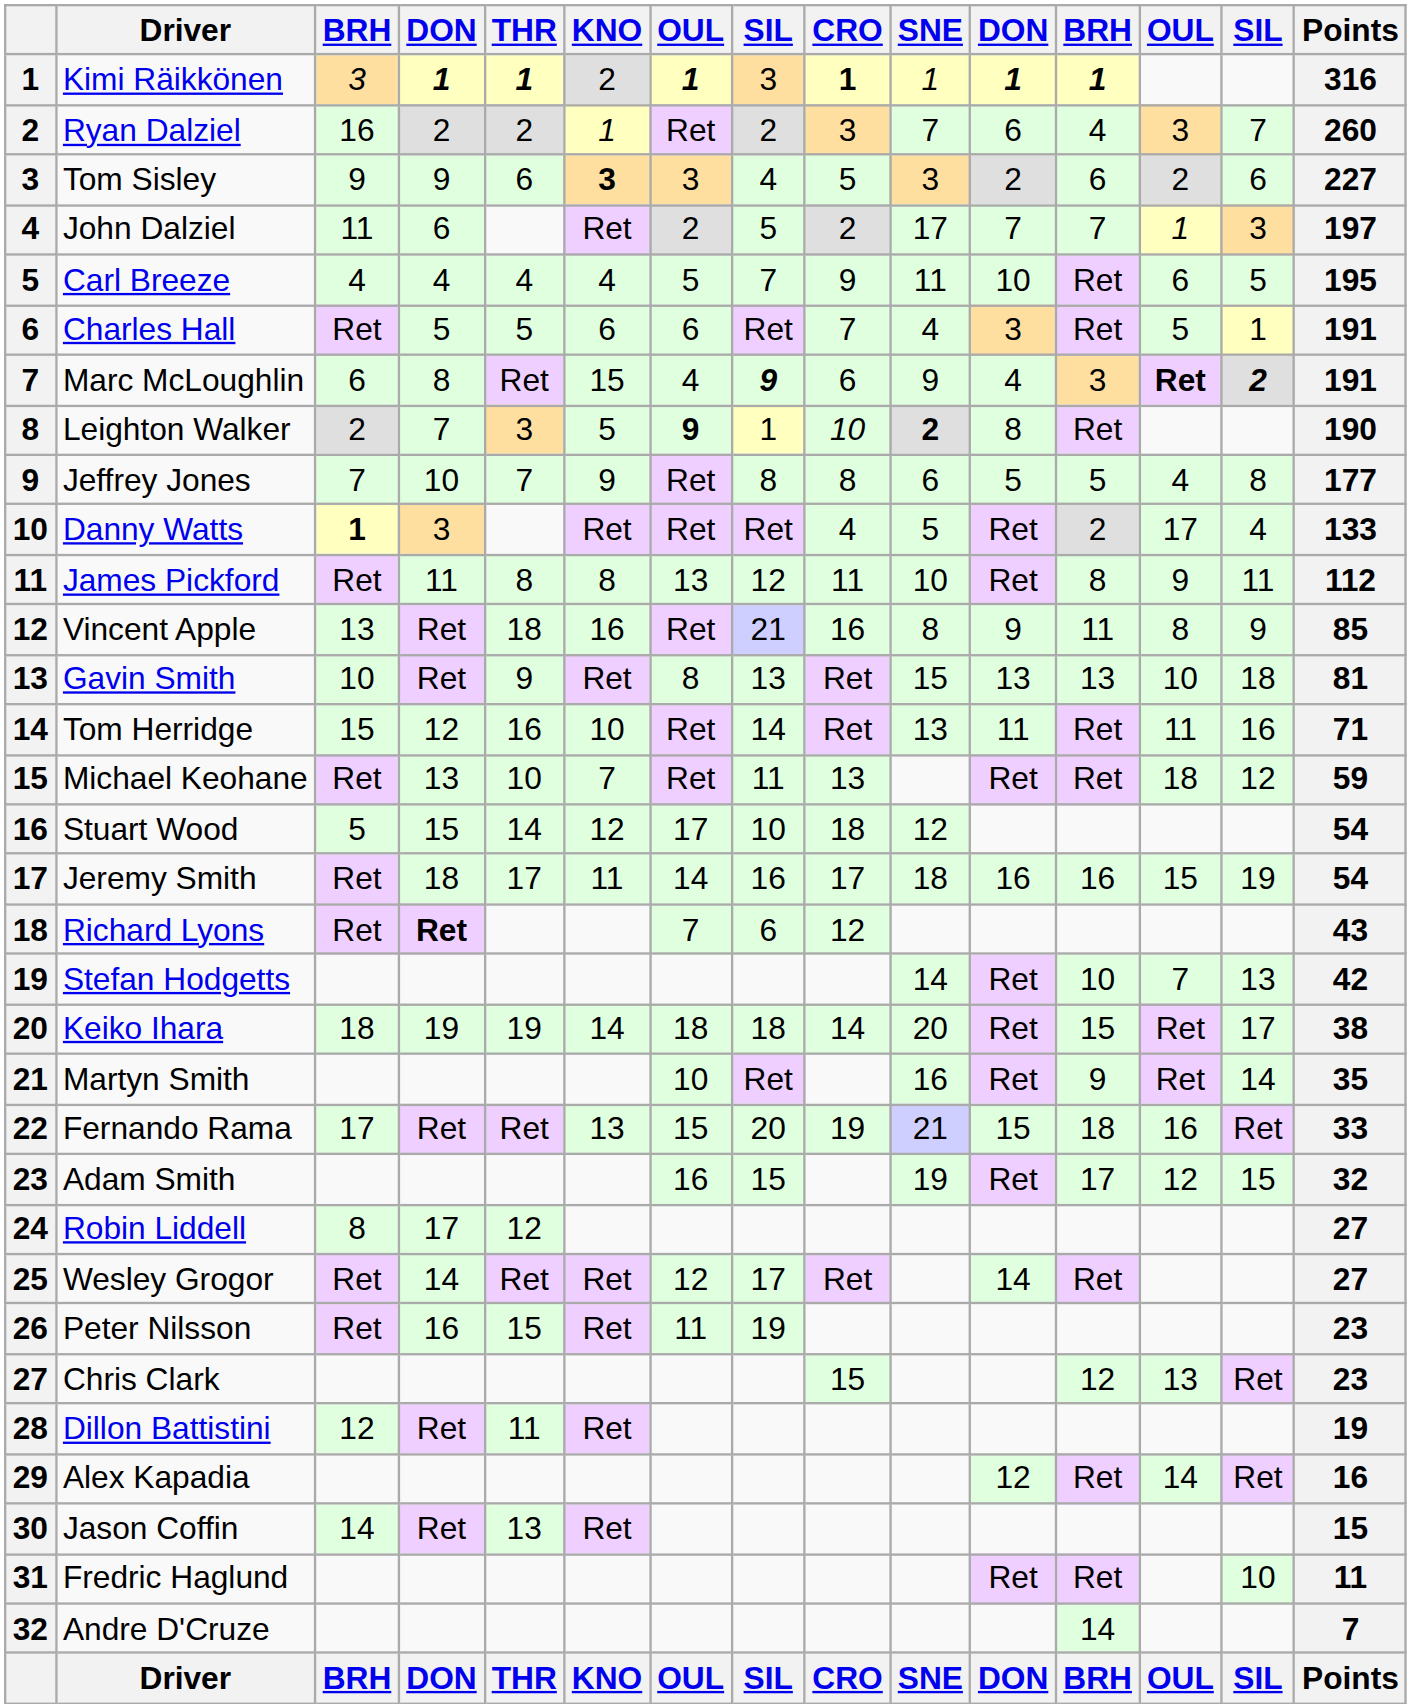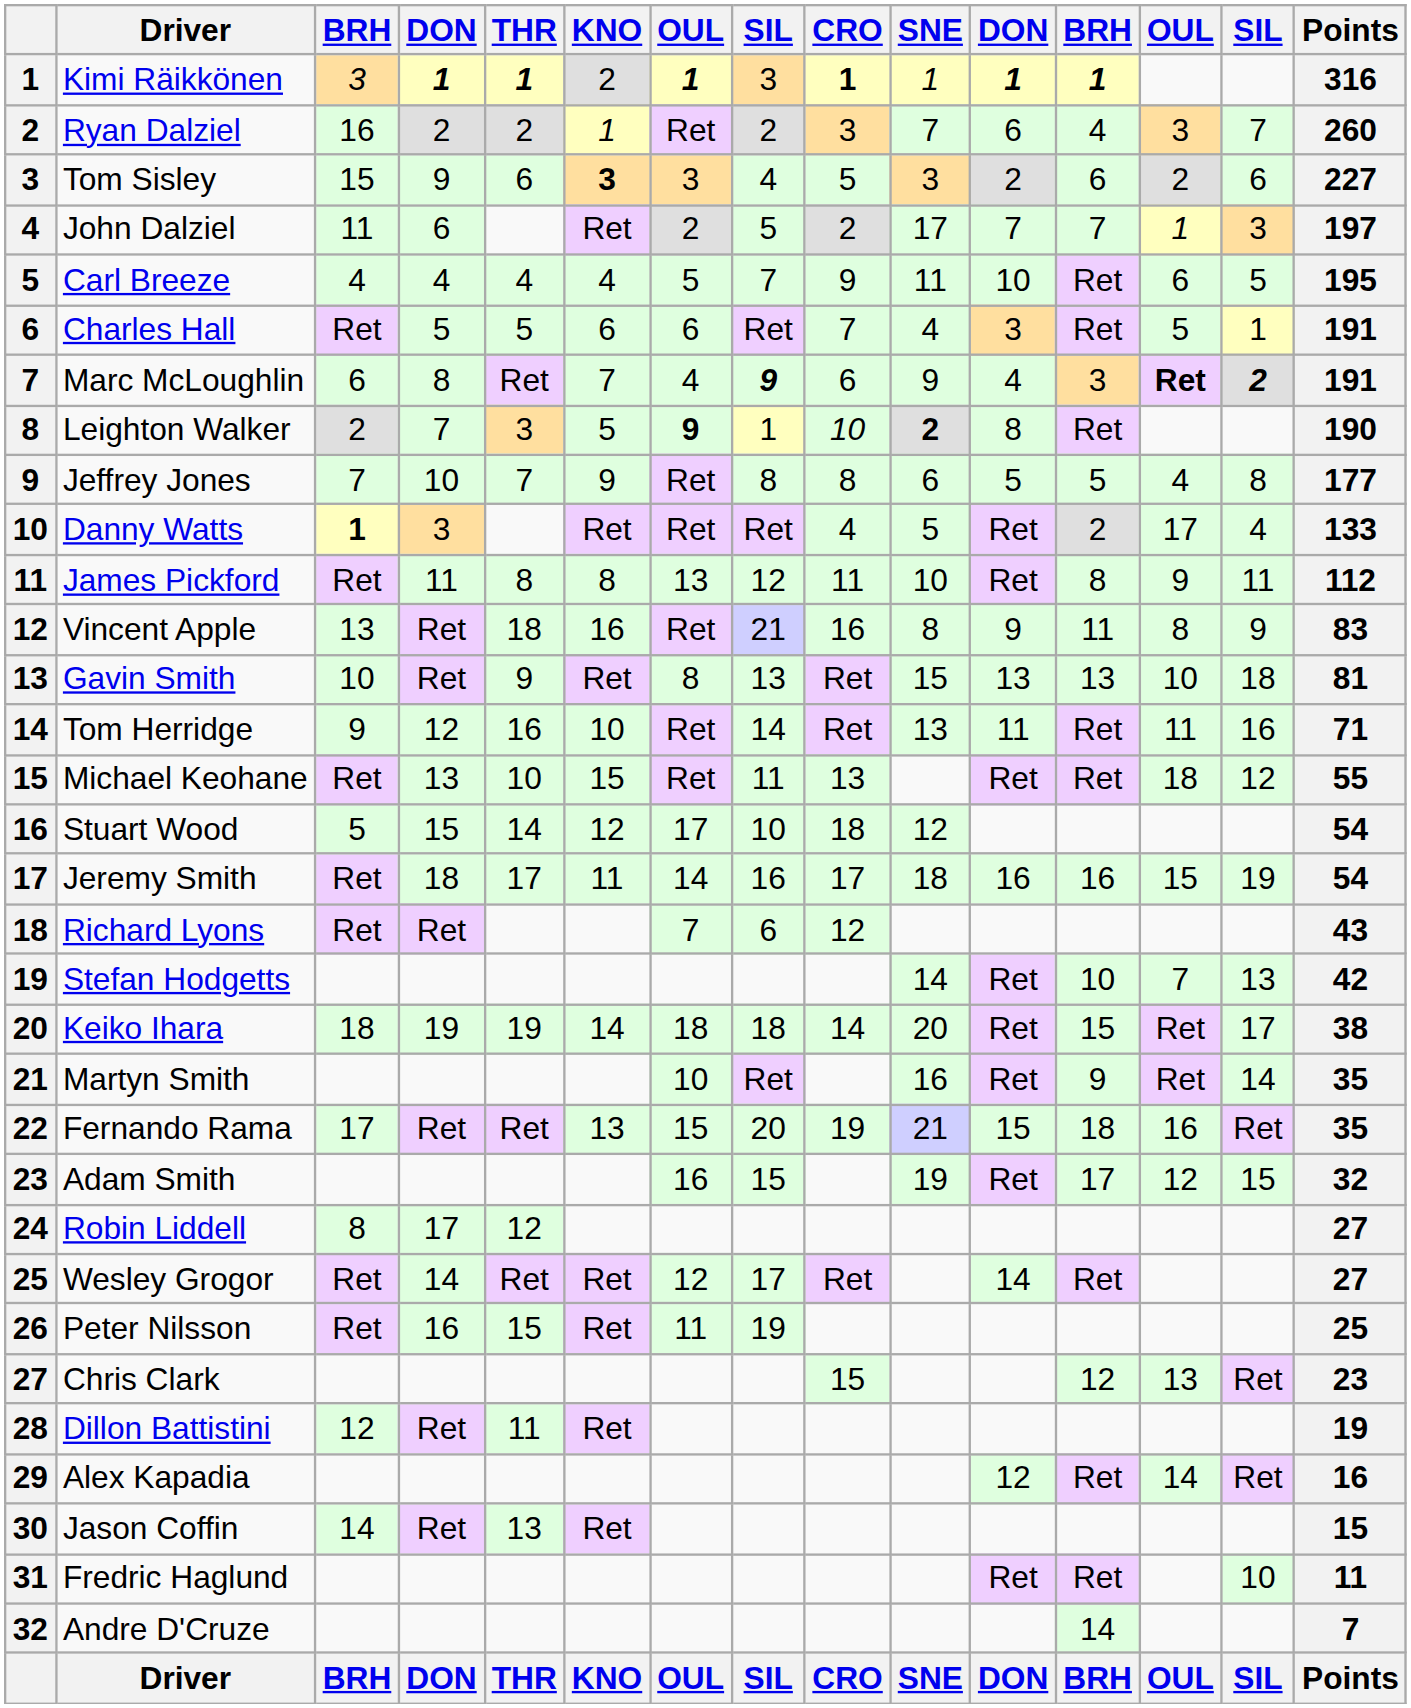Tom Sisley | column 3: 9 -> 15
Marc McLoughlin | KNO: 15 -> 7
Vincent Apple | Points: 85 -> 83
Tom Herridge | column 3: 15 -> 9
Michael Keohane | KNO: 7 -> 15
Michael Keohane | Points: 59 -> 55
Richard Lyons | column 4: bold -> normal
Fernando Rama | Points: 33 -> 35
Peter Nilsson | Points: 23 -> 25
